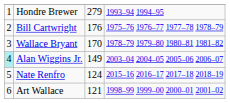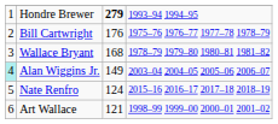Hondre Brewer | column 3: normal -> bold
Wallace Bryant | column 3: 170 -> 168
